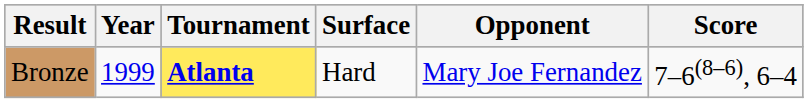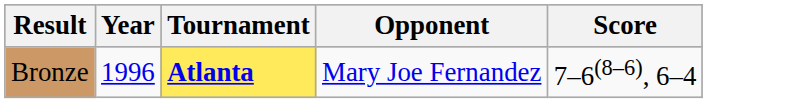- column: Surface | Hard
Bronze | Year: 1999 -> 1996
